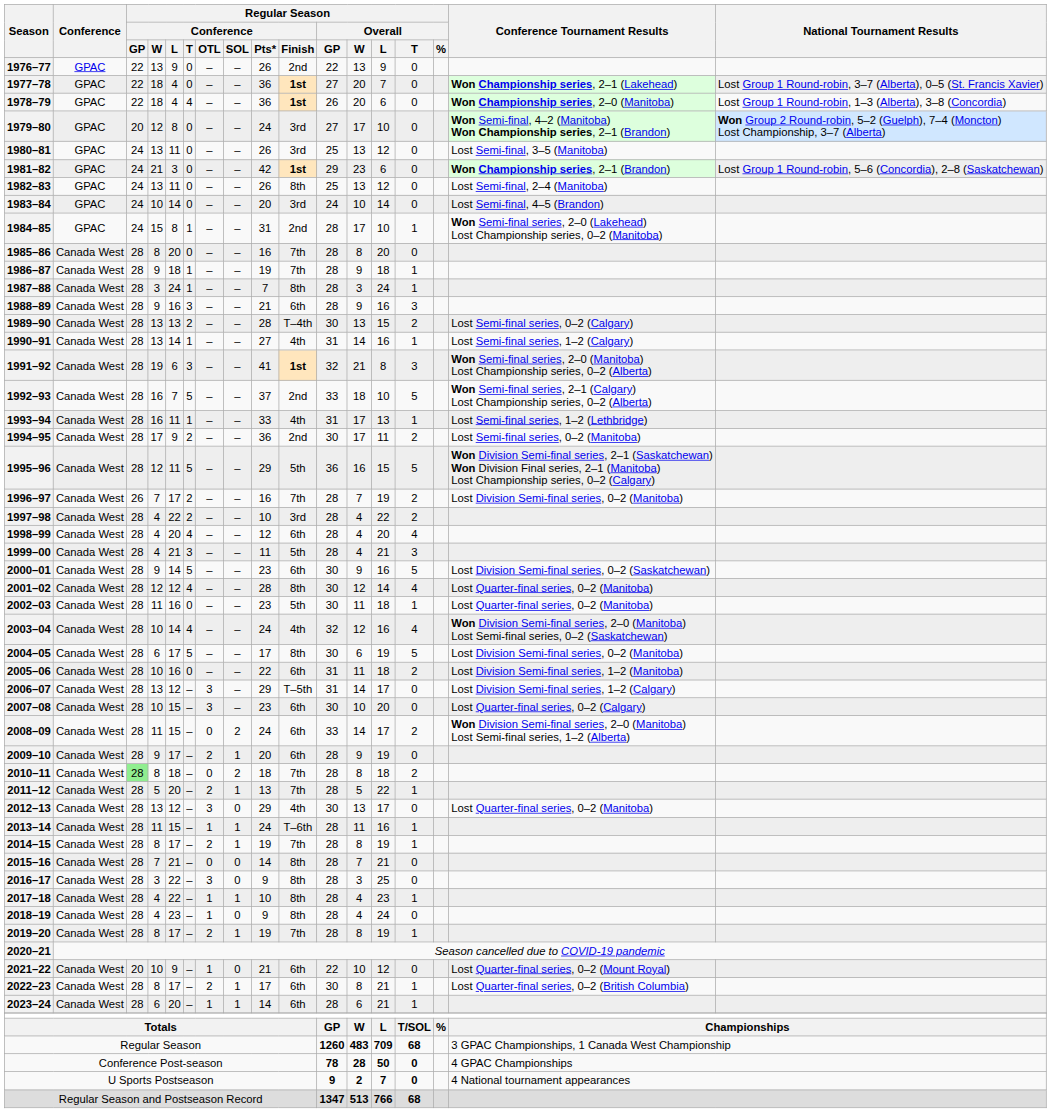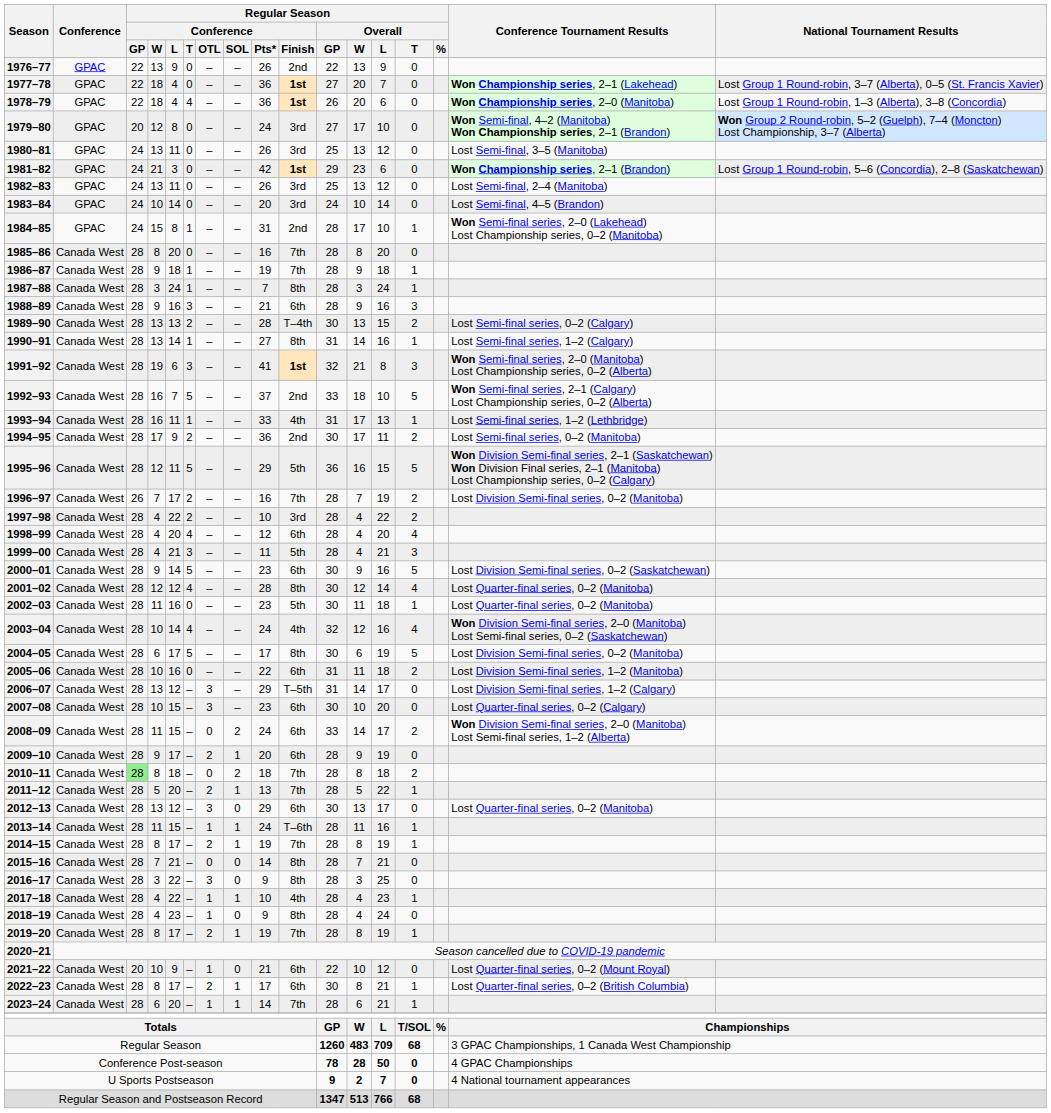1982–83 | Regular Season / Conference / Finish: 8th -> 3rd
1990–91 | Regular Season / Conference / Finish: 4th -> 8th
2012–13 | Regular Season / Conference / Finish: 4th -> 6th
2017–18 | Regular Season / Conference / Finish: 8th -> 4th
2023–24 | Regular Season / Conference / Finish: 6th -> 7th
